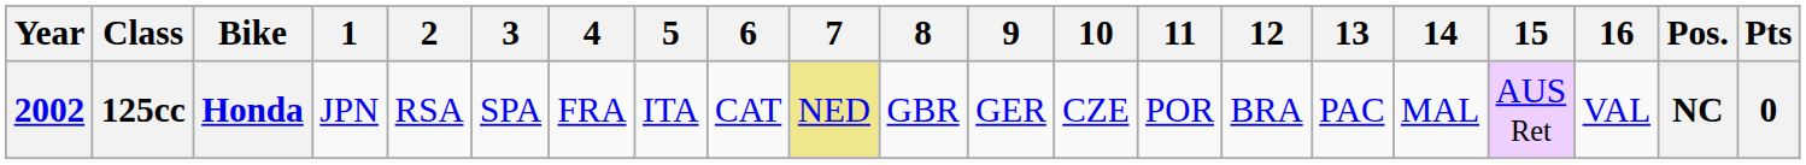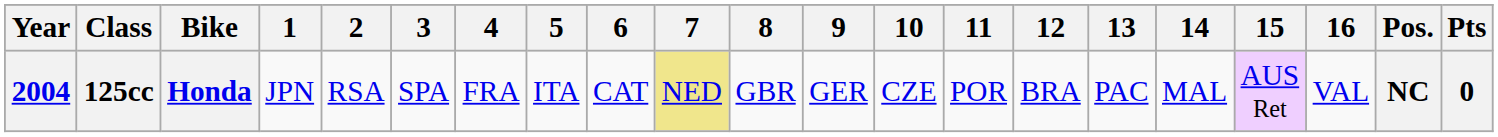125cc | Year: 2002 -> 2004
